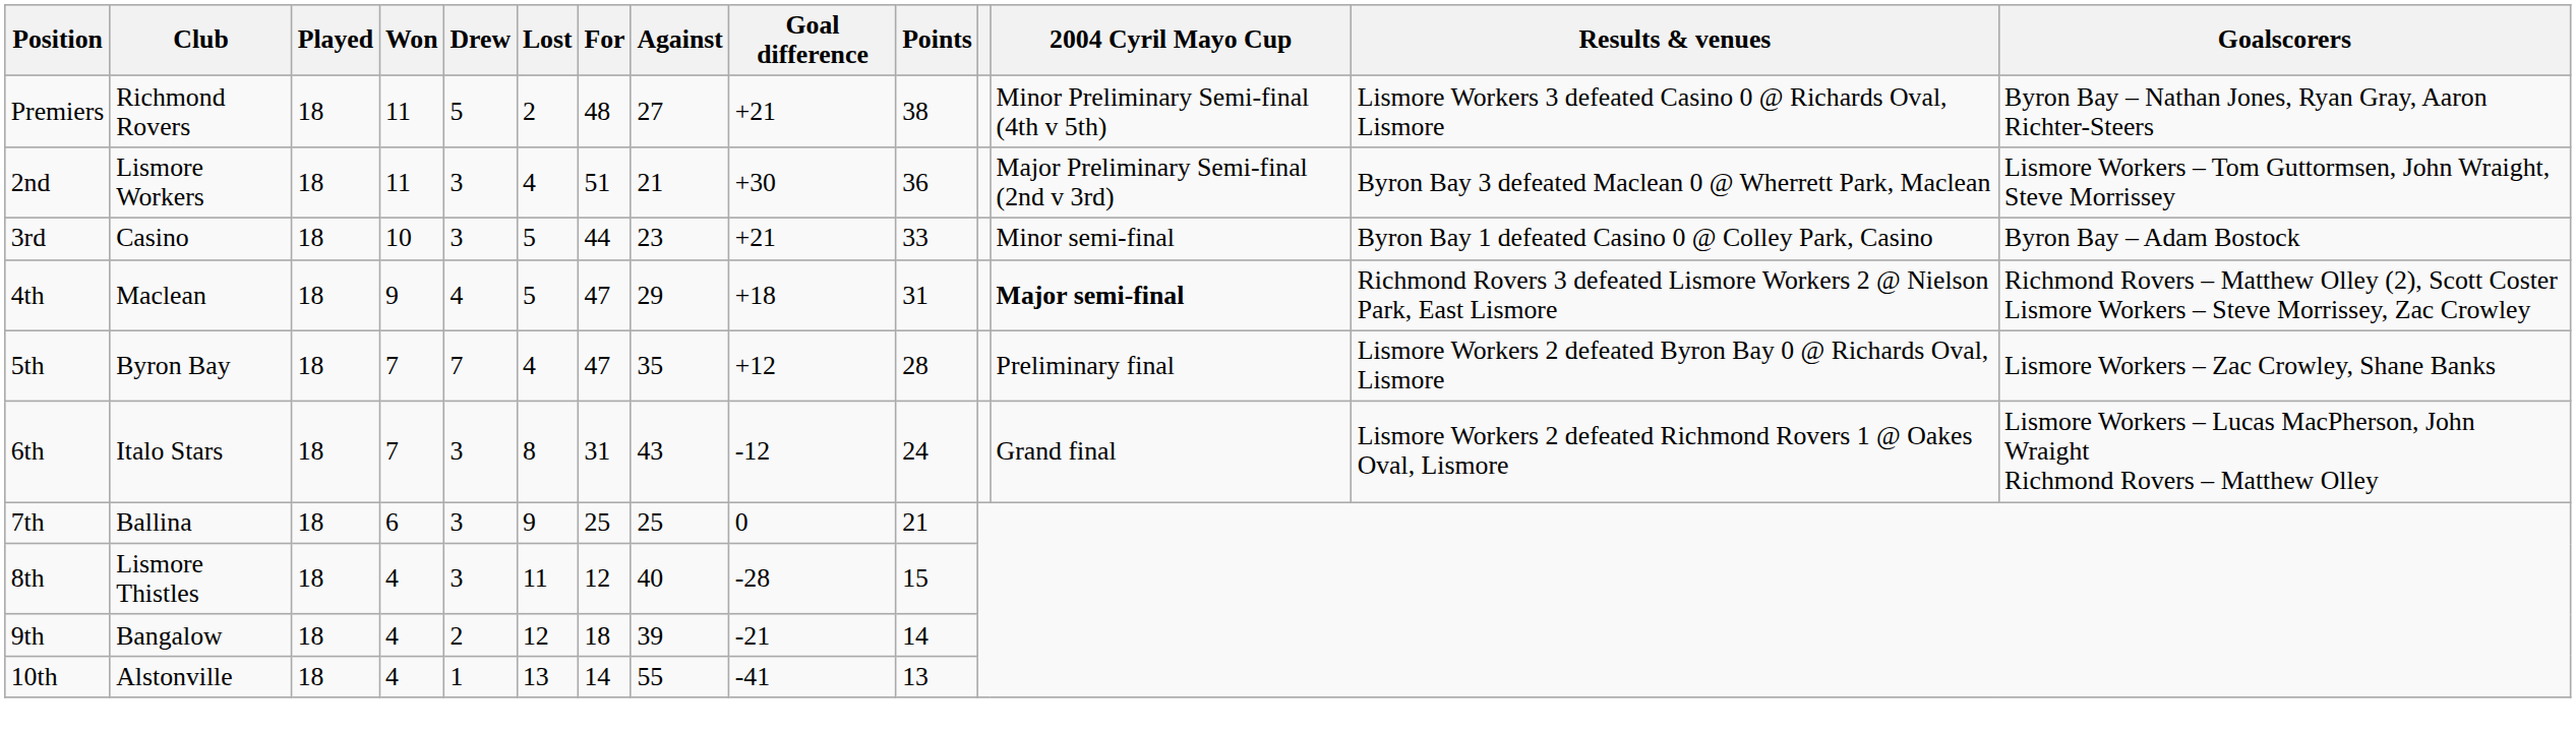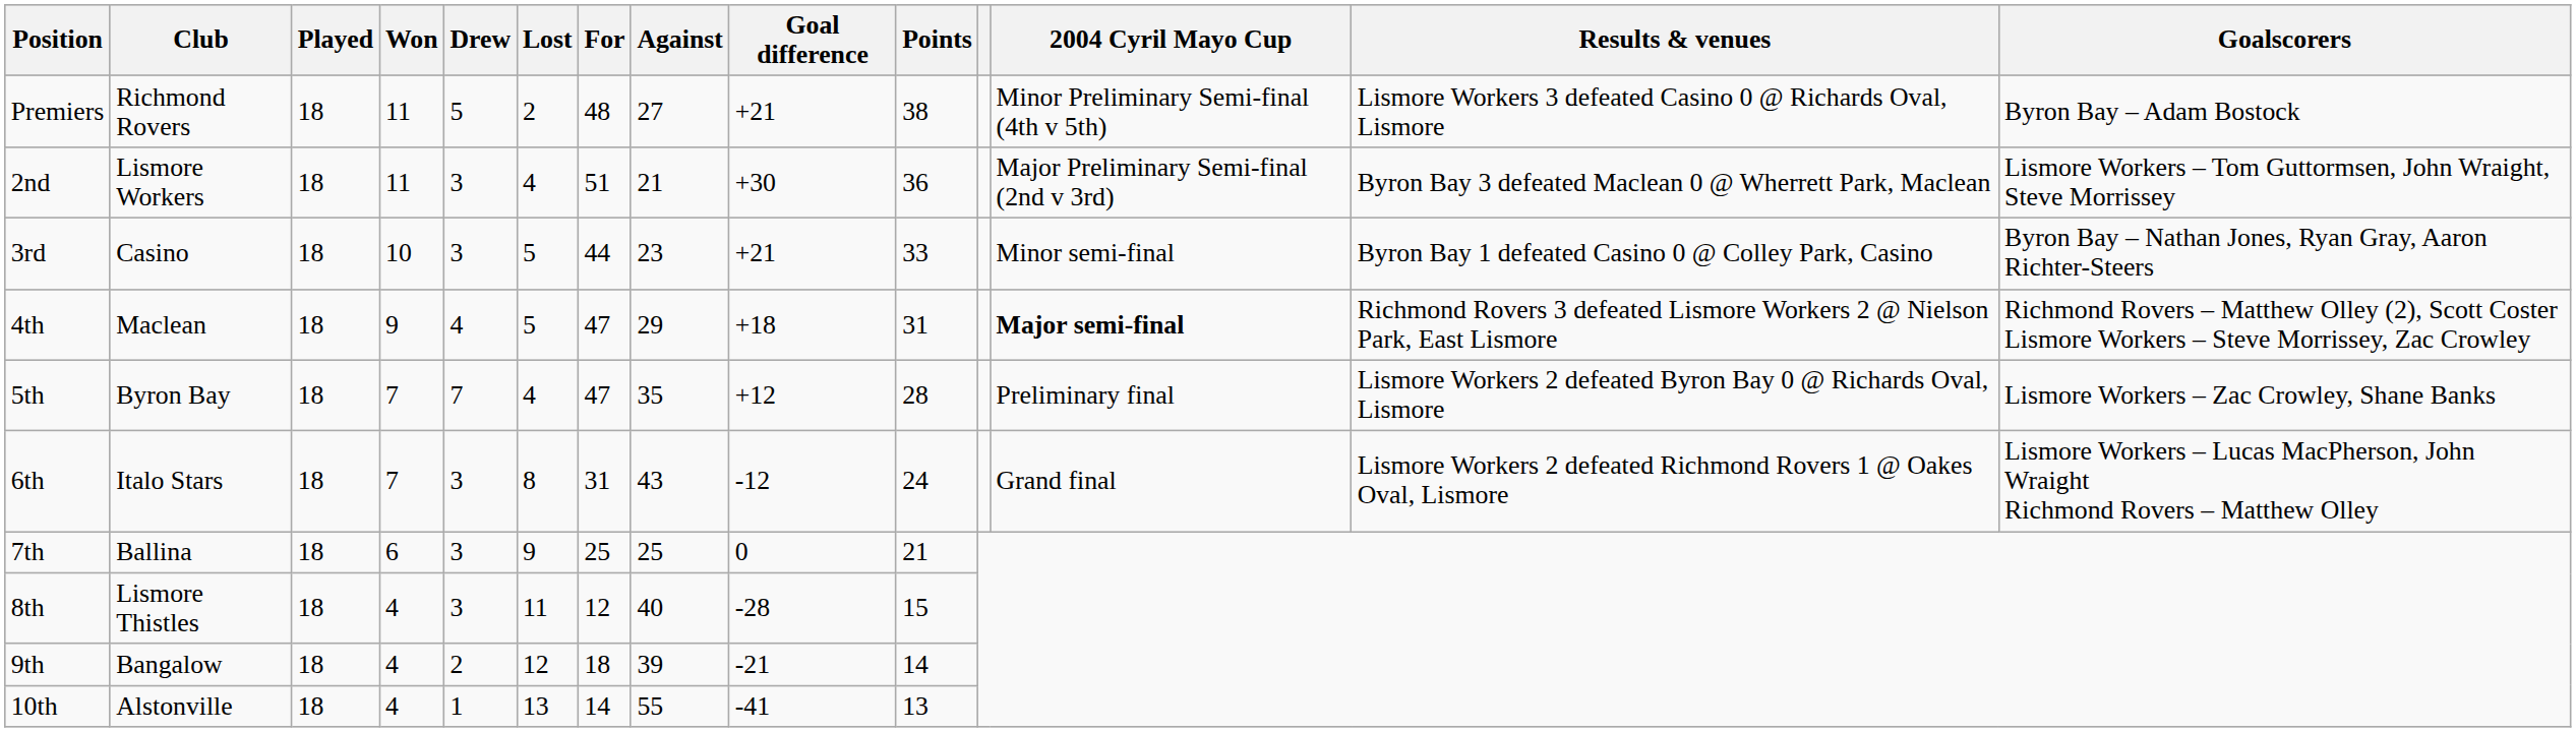Premiers | Goalscorers: Byron Bay – Nathan Jones, Ryan Gray, Aaron Richter-Steers -> Byron Bay – Adam Bostock
3rd | Goalscorers: Byron Bay – Adam Bostock -> Byron Bay – Nathan Jones, Ryan Gray, Aaron Richter-Steers
